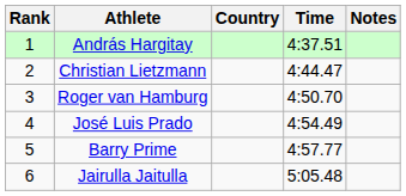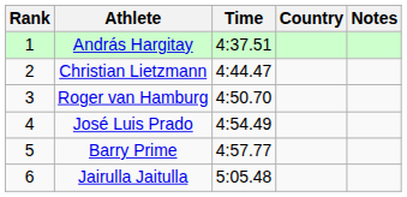columns swapped: Country <-> Time
